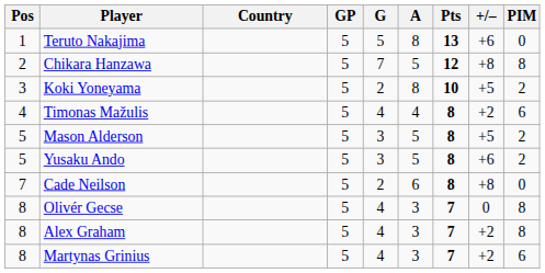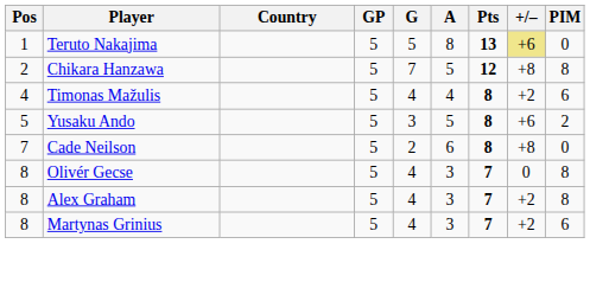Teruto Nakajima | +/–: no background -> khaki background
- row: 3 | Koki Yoneyama | 5 | 2 | 8 | 10 | +5 | 2
- row: 5 | Mason Alderson | 5 | 3 | 5 | 8 | +5 | 2
